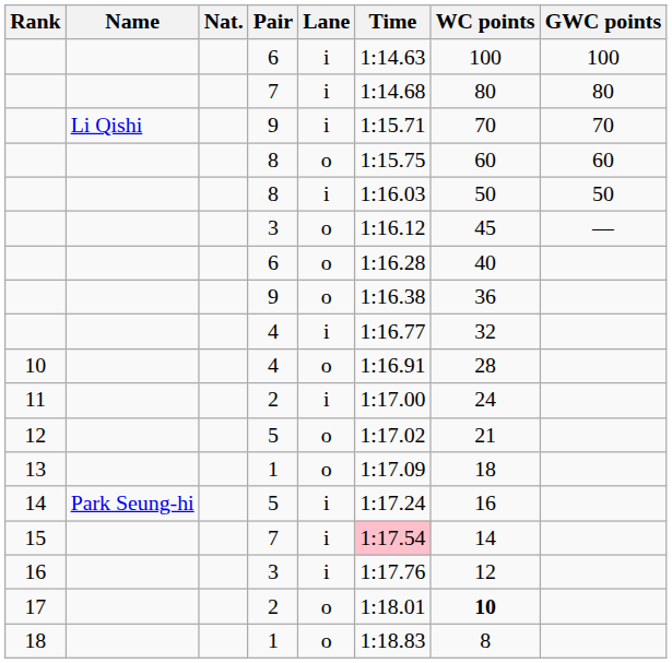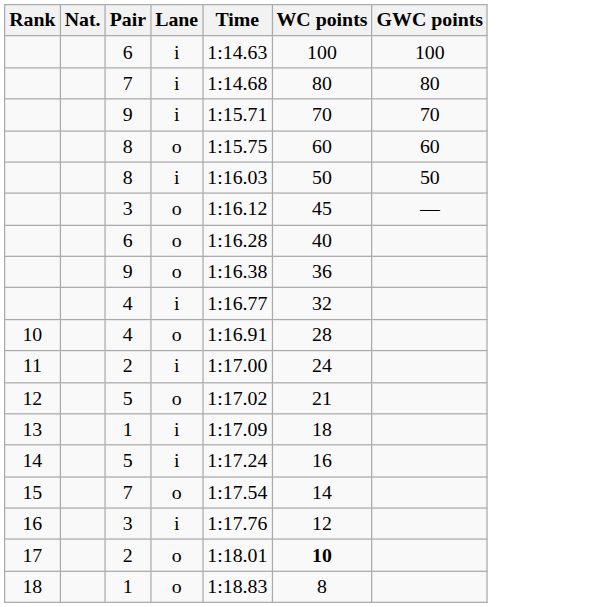- column: Name | Li Qishi | Park Seung-hi
13 | Lane: o -> i
15 | Lane: i -> o
15 | Time: pink background -> no background
